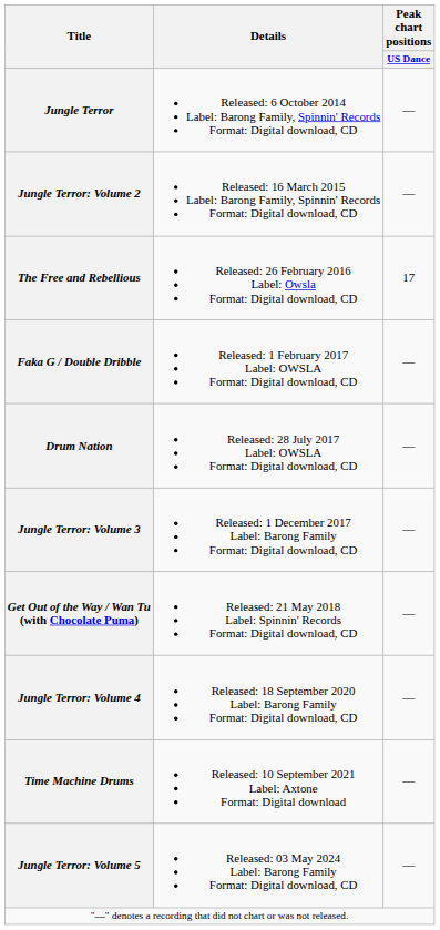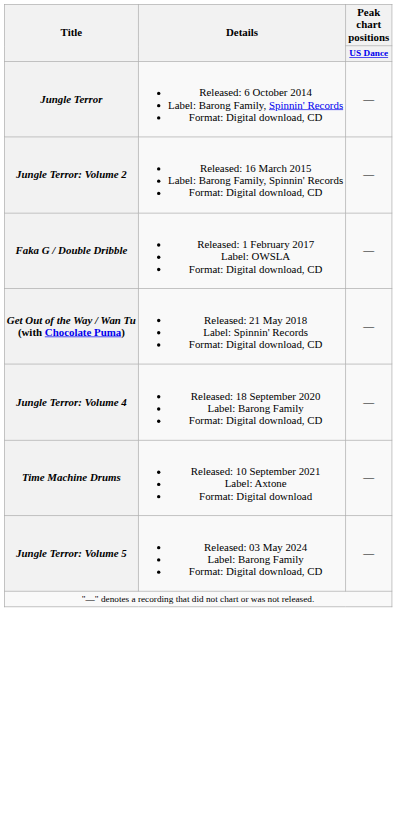- row: The Free and Rebellious | Released: 26 February 2016 Label: Owsla Format: Digital download, CD | 17
- row: Drum Nation | Released: 28 July 2017 Label: OWSLA Format: Digital download, CD | —
- row: Jungle Terror: Volume 3 | Released: 1 December 2017 Label: Barong Family Format: Digital download, CD | —
